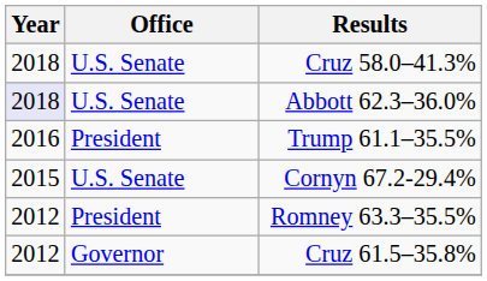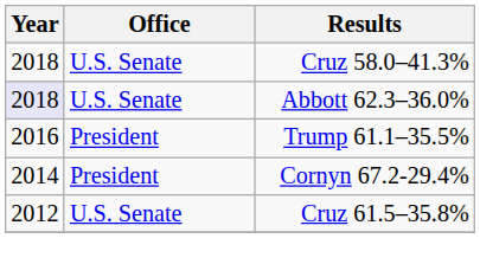Cornyn 67.2-29.4% | Year: 2015 -> 2014
Cornyn 67.2-29.4% | Office: U.S. Senate -> President
- row: 2012 | President | Romney 63.3–35.5%
Cruz 61.5–35.8% | Office: Governor -> U.S. Senate
